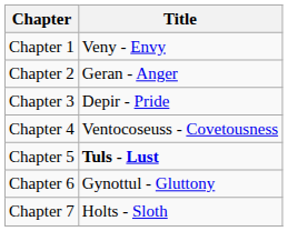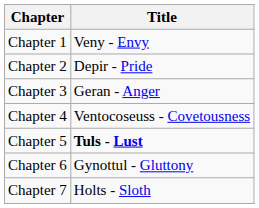Chapter 2 | Title: Geran - Anger -> Depir - Pride
Chapter 3 | Title: Depir - Pride -> Geran - Anger
